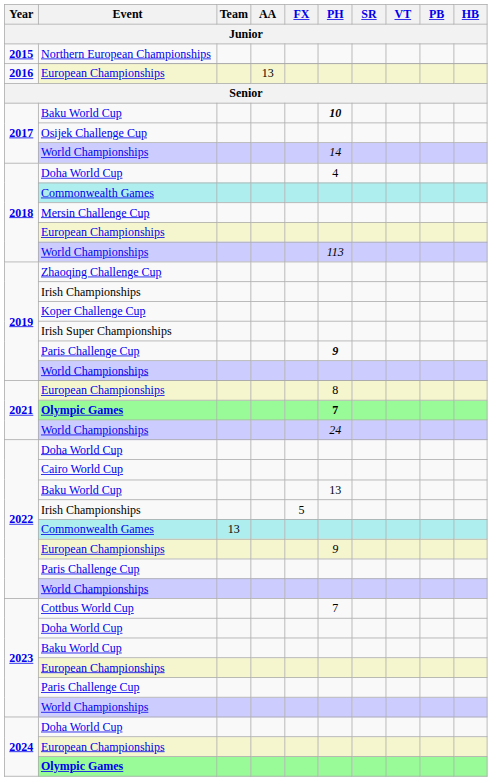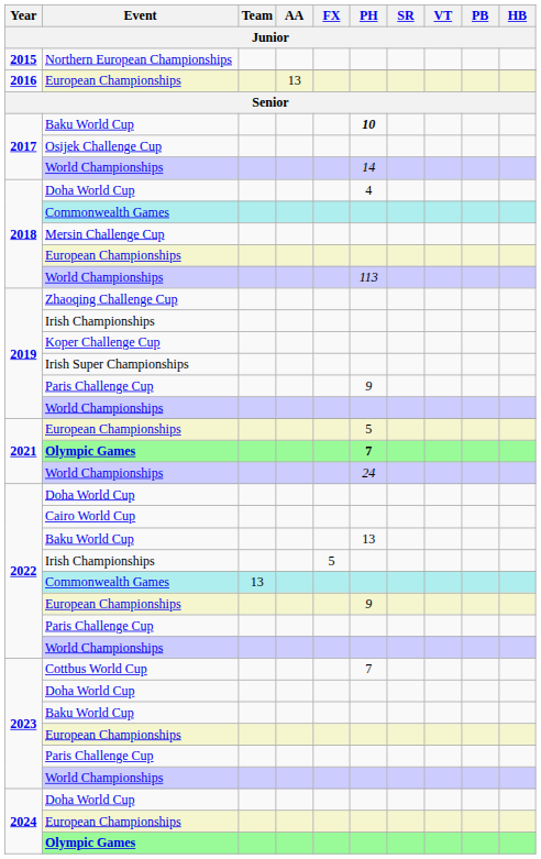2019 / Paris Challenge Cup | PH: bold -> normal
2021 / European Championships | PH: 8 -> 5
